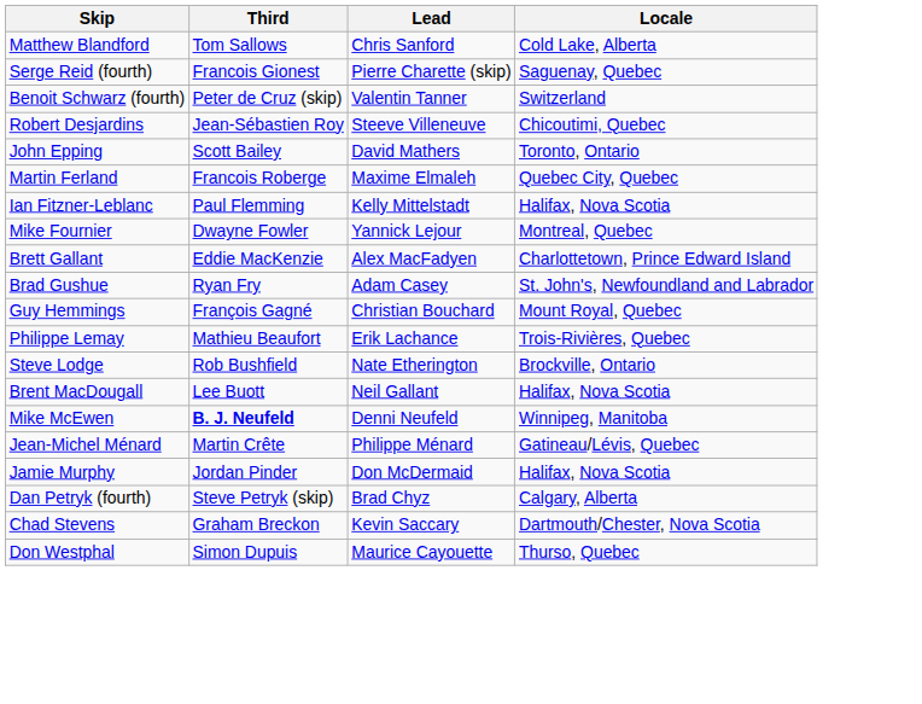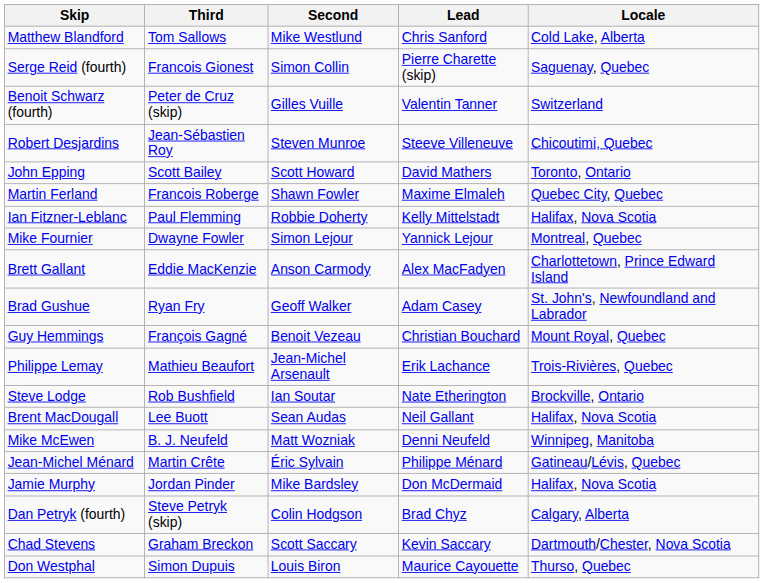+ column: Second | Mike Westlund | Simon Collin | Gilles Vuille | Steven Munroe | Scott Howard | Shawn Fowler | Robbie Doherty | Simon Lejour | Anson Carmody | Geoff Walker | Benoit Vezeau | Jean-Michel Arsenault | Ian Soutar | Sean Audas | Matt Wozniak | Éric Sylvain | Mike Bardsley | Colin Hodgson | Scott Saccary | Louis Biron
Mike McEwen | Third: bold -> normal
